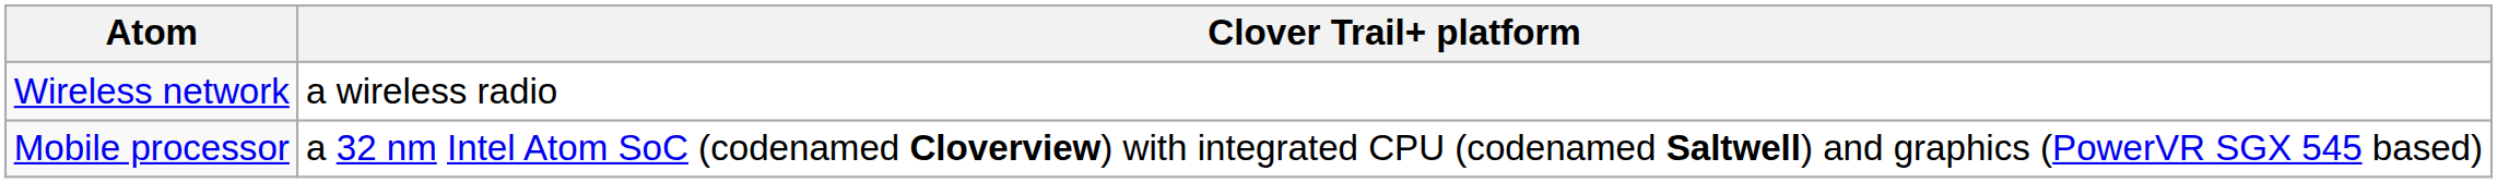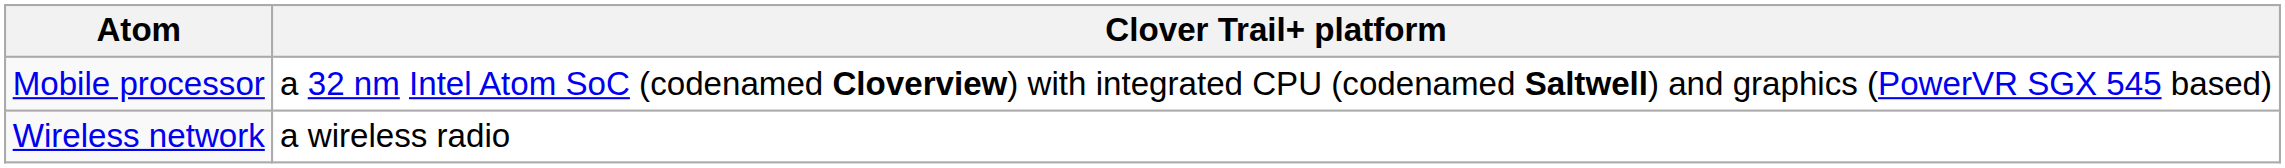rows swapped: Mobile processor <-> Wireless network
